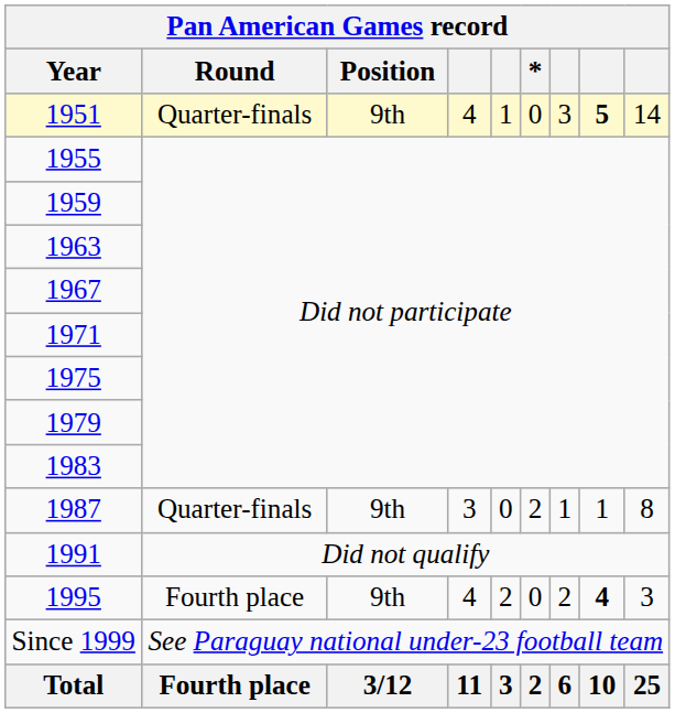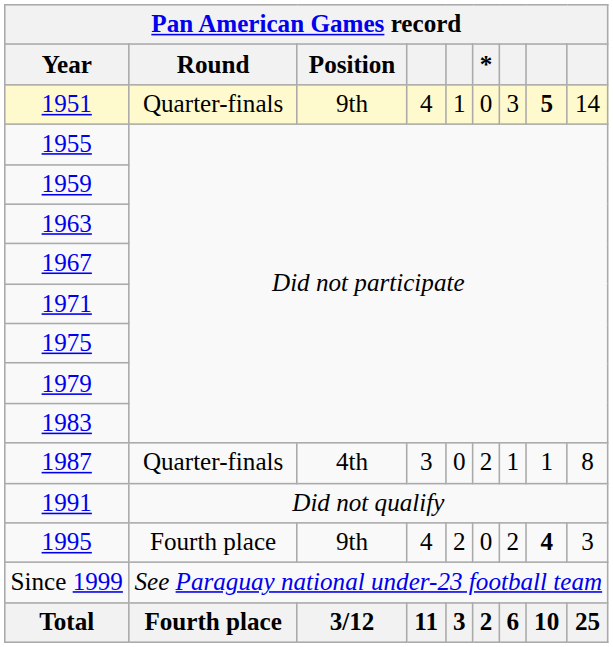1987 | Position: 9th -> 4th
